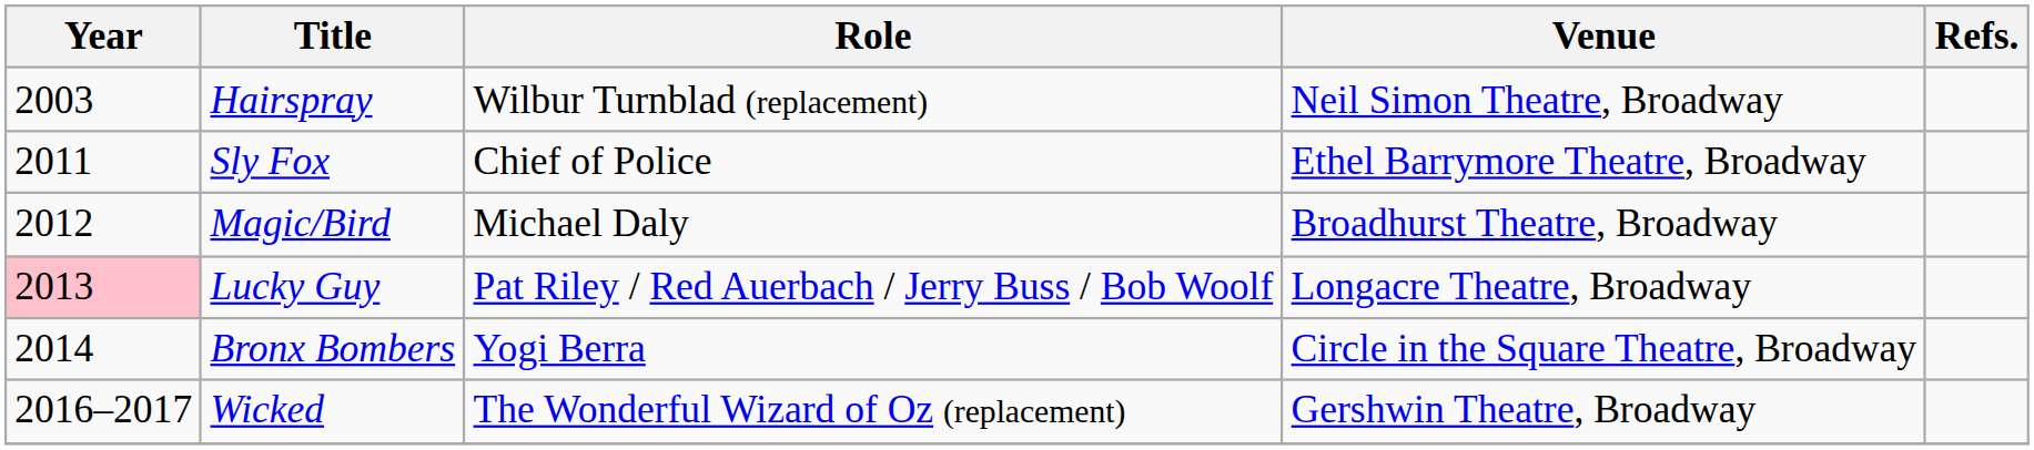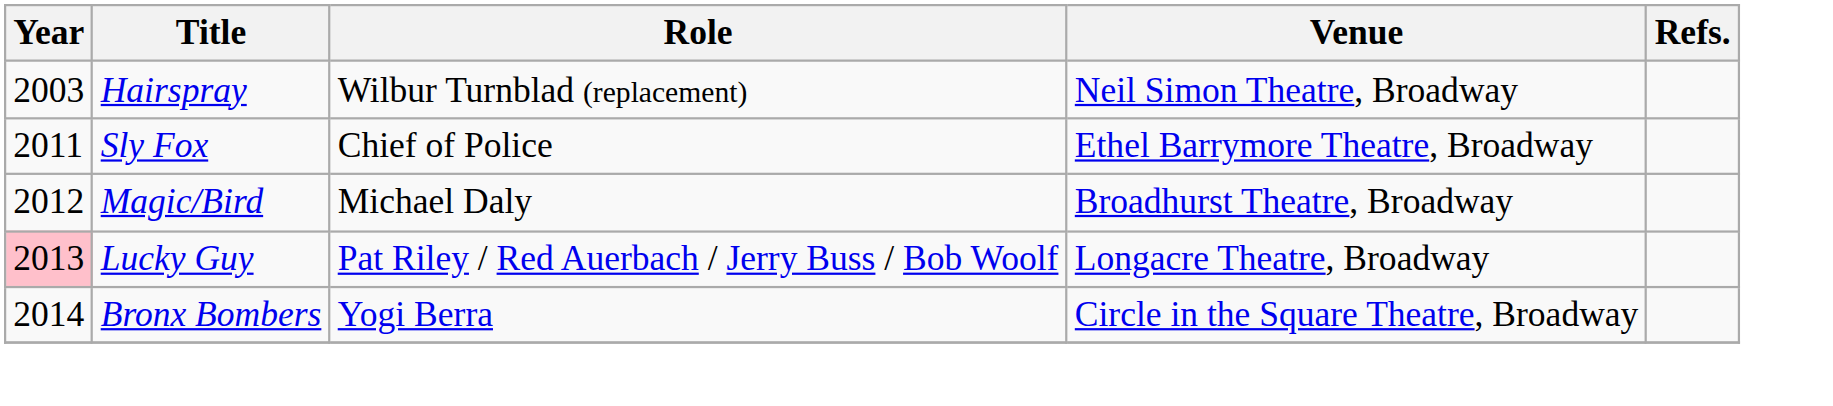- row: 2016–2017 | Wicked | The Wonderful Wizard of Oz (replacement) | Gershwin Theatre, Broadway
